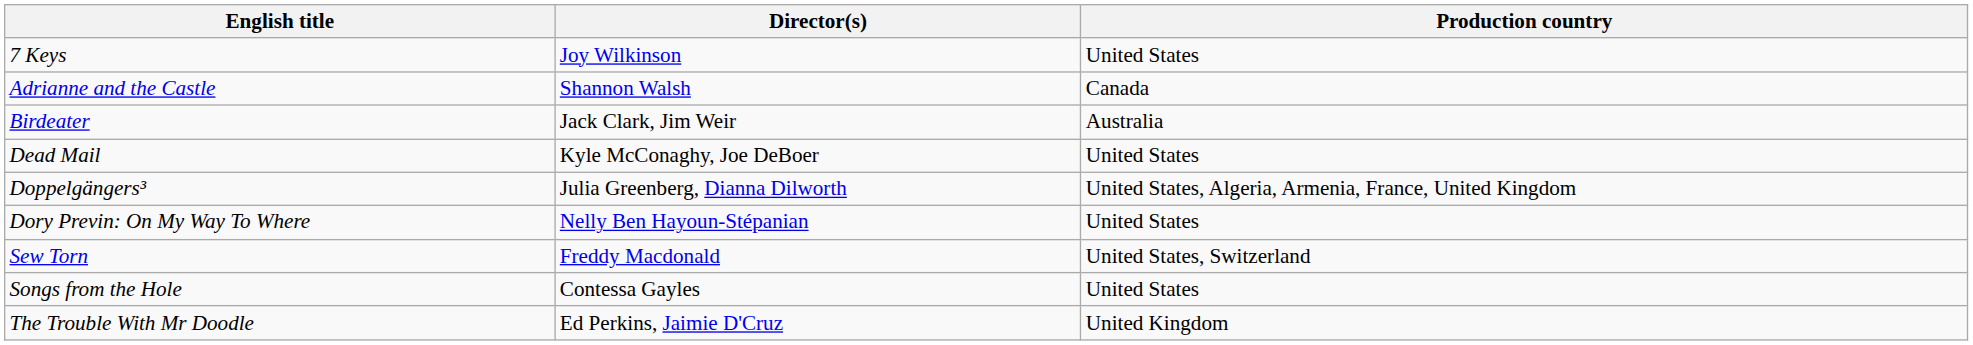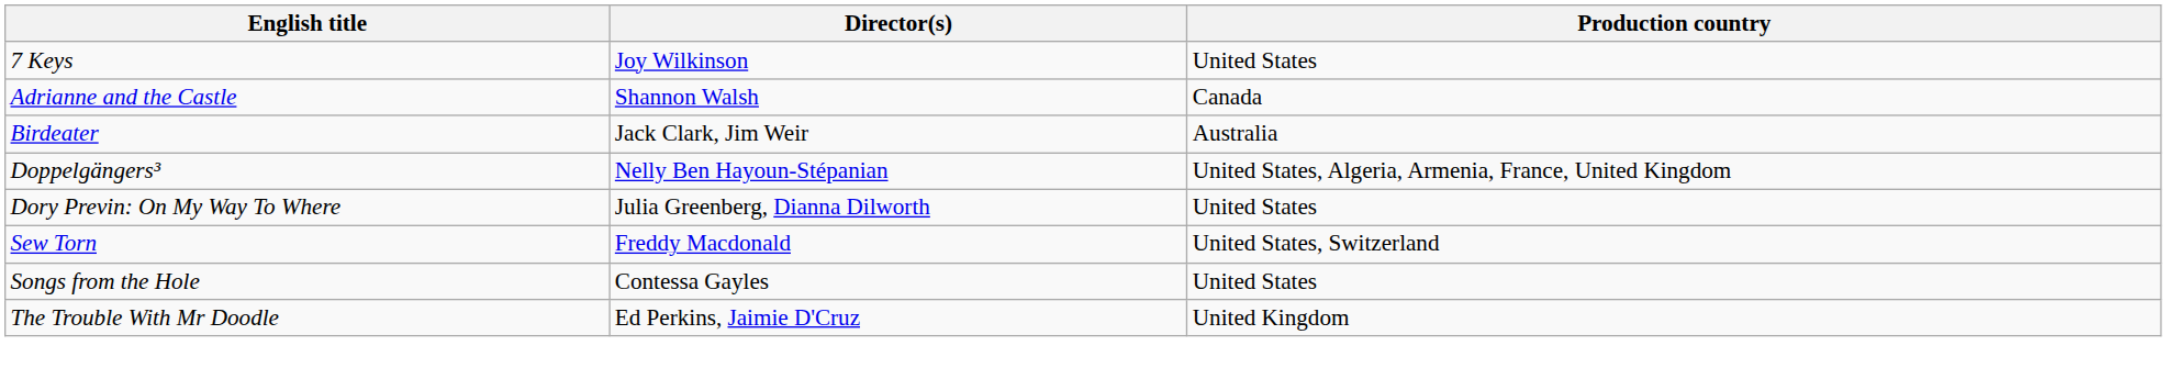- row: Dead Mail | Kyle McConaghy, Joe DeBoer | United States
Doppelgängers³ | Director(s): Julia Greenberg, Dianna Dilworth -> Nelly Ben Hayoun-Stépanian
Dory Previn: On My Way To Where | Director(s): Nelly Ben Hayoun-Stépanian -> Julia Greenberg, Dianna Dilworth
